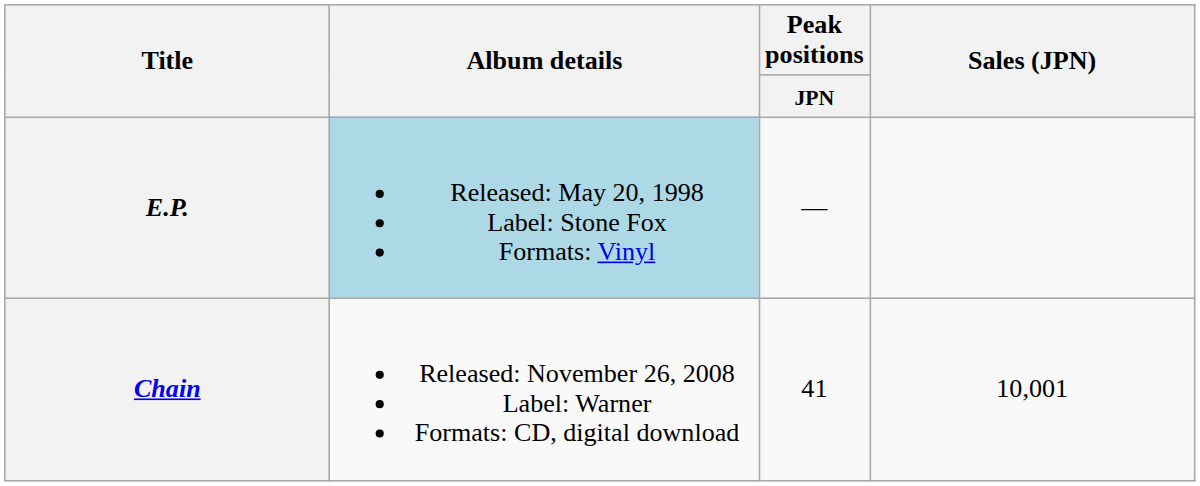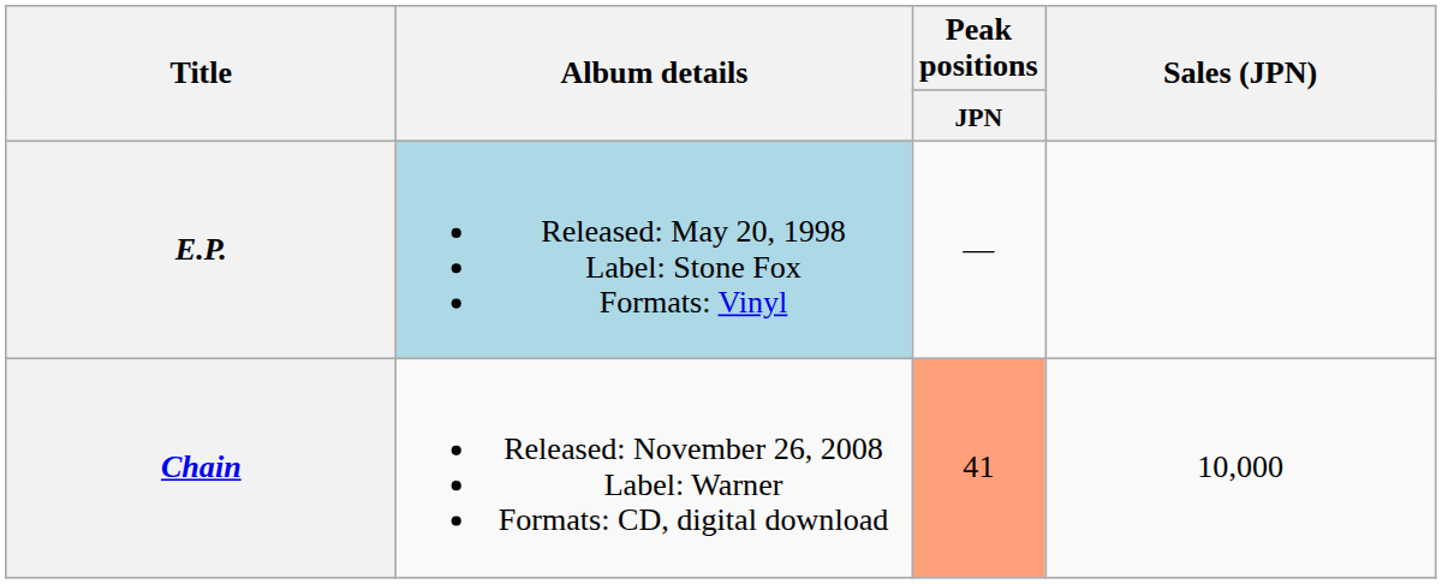Chain | Peak positions / JPN: no background -> lightsalmon background
Chain | Sales (JPN): 10,001 -> 10,000
